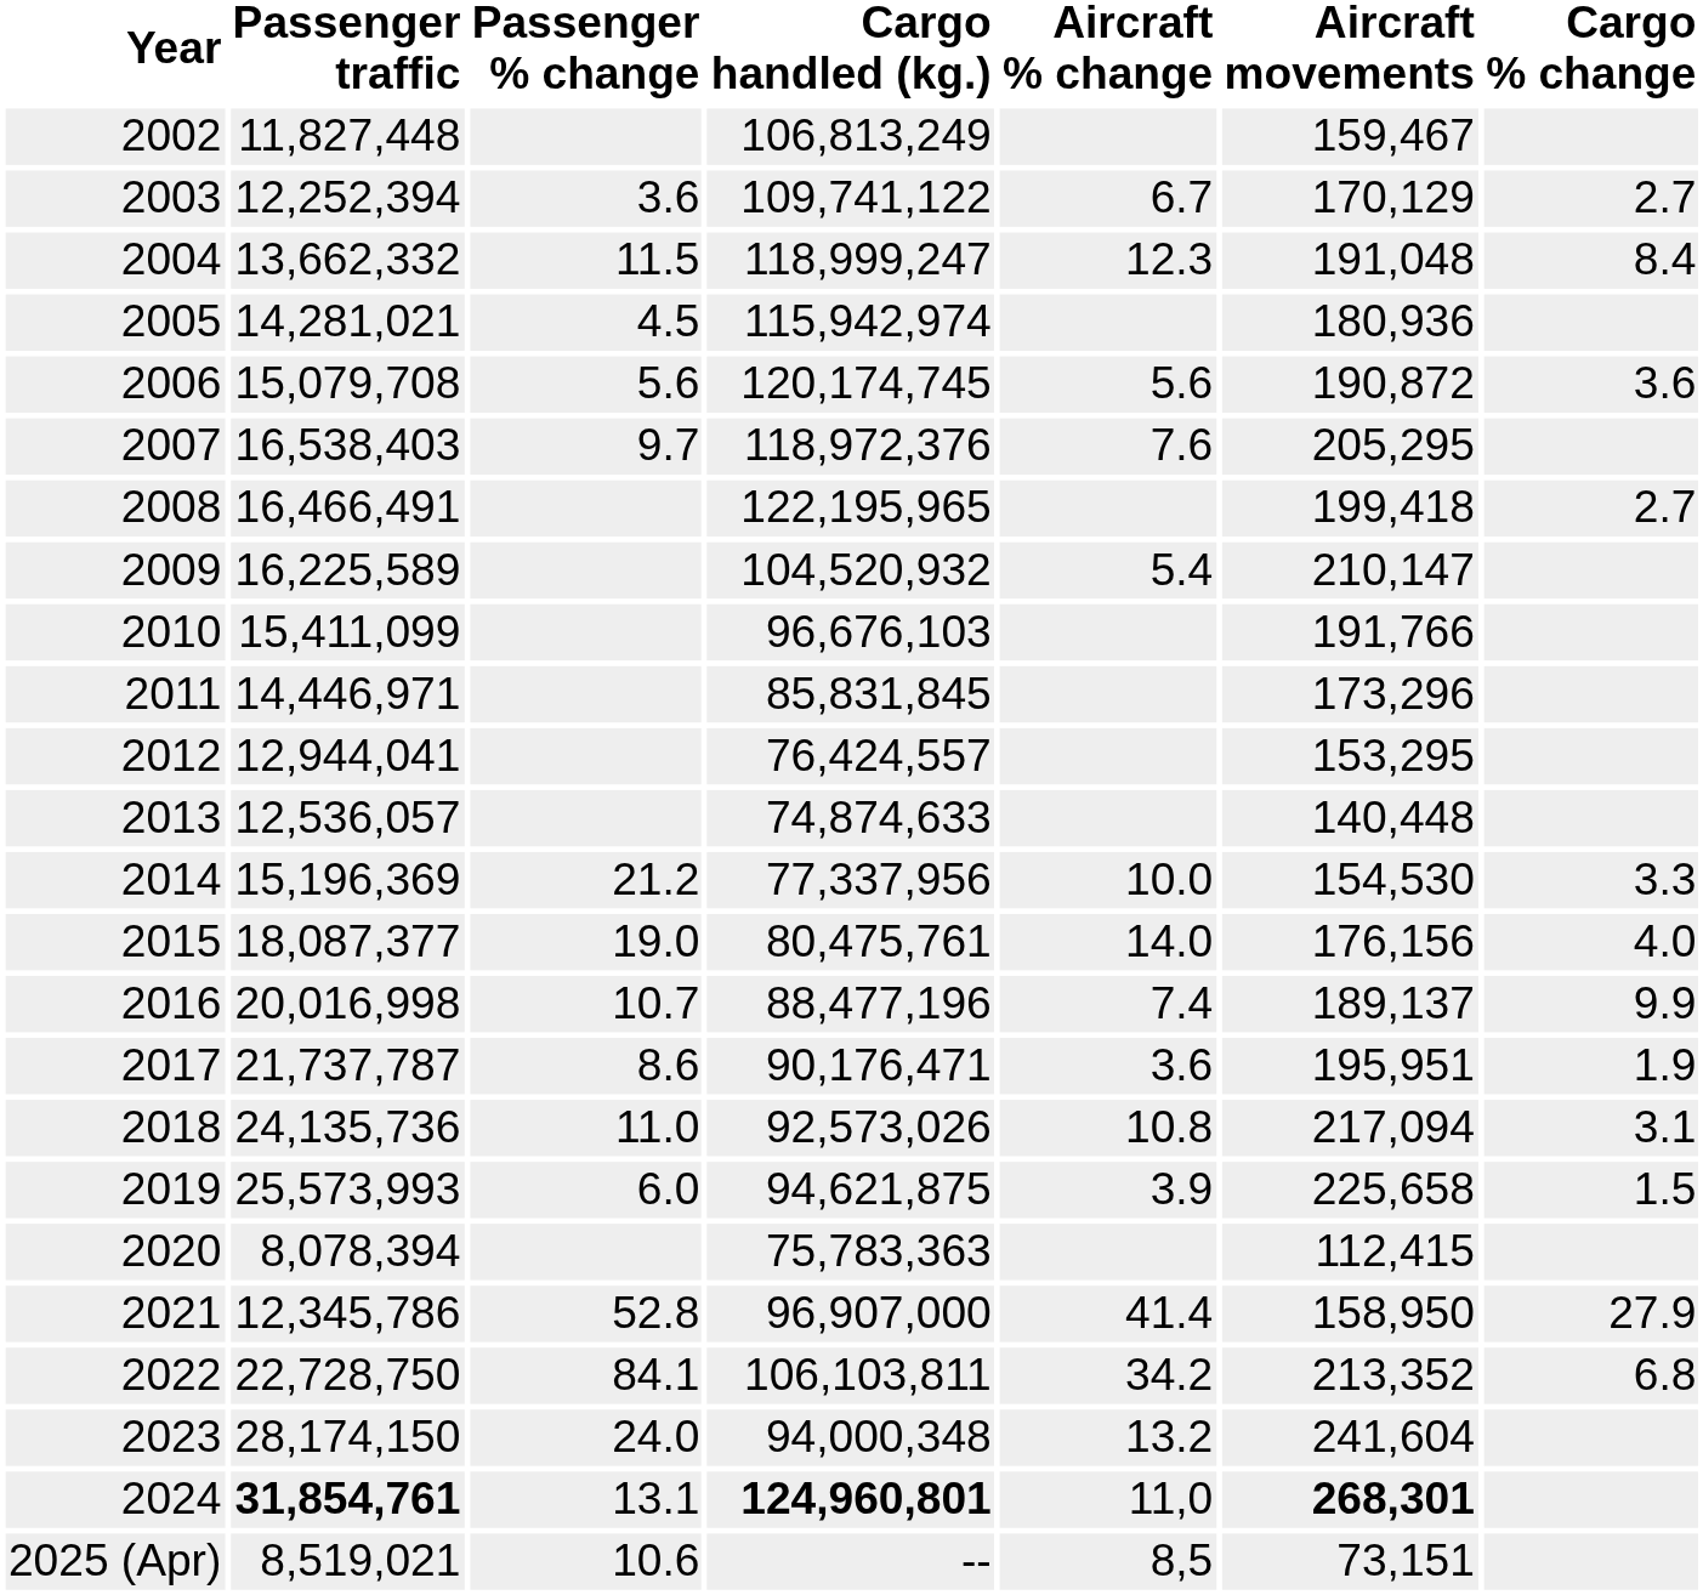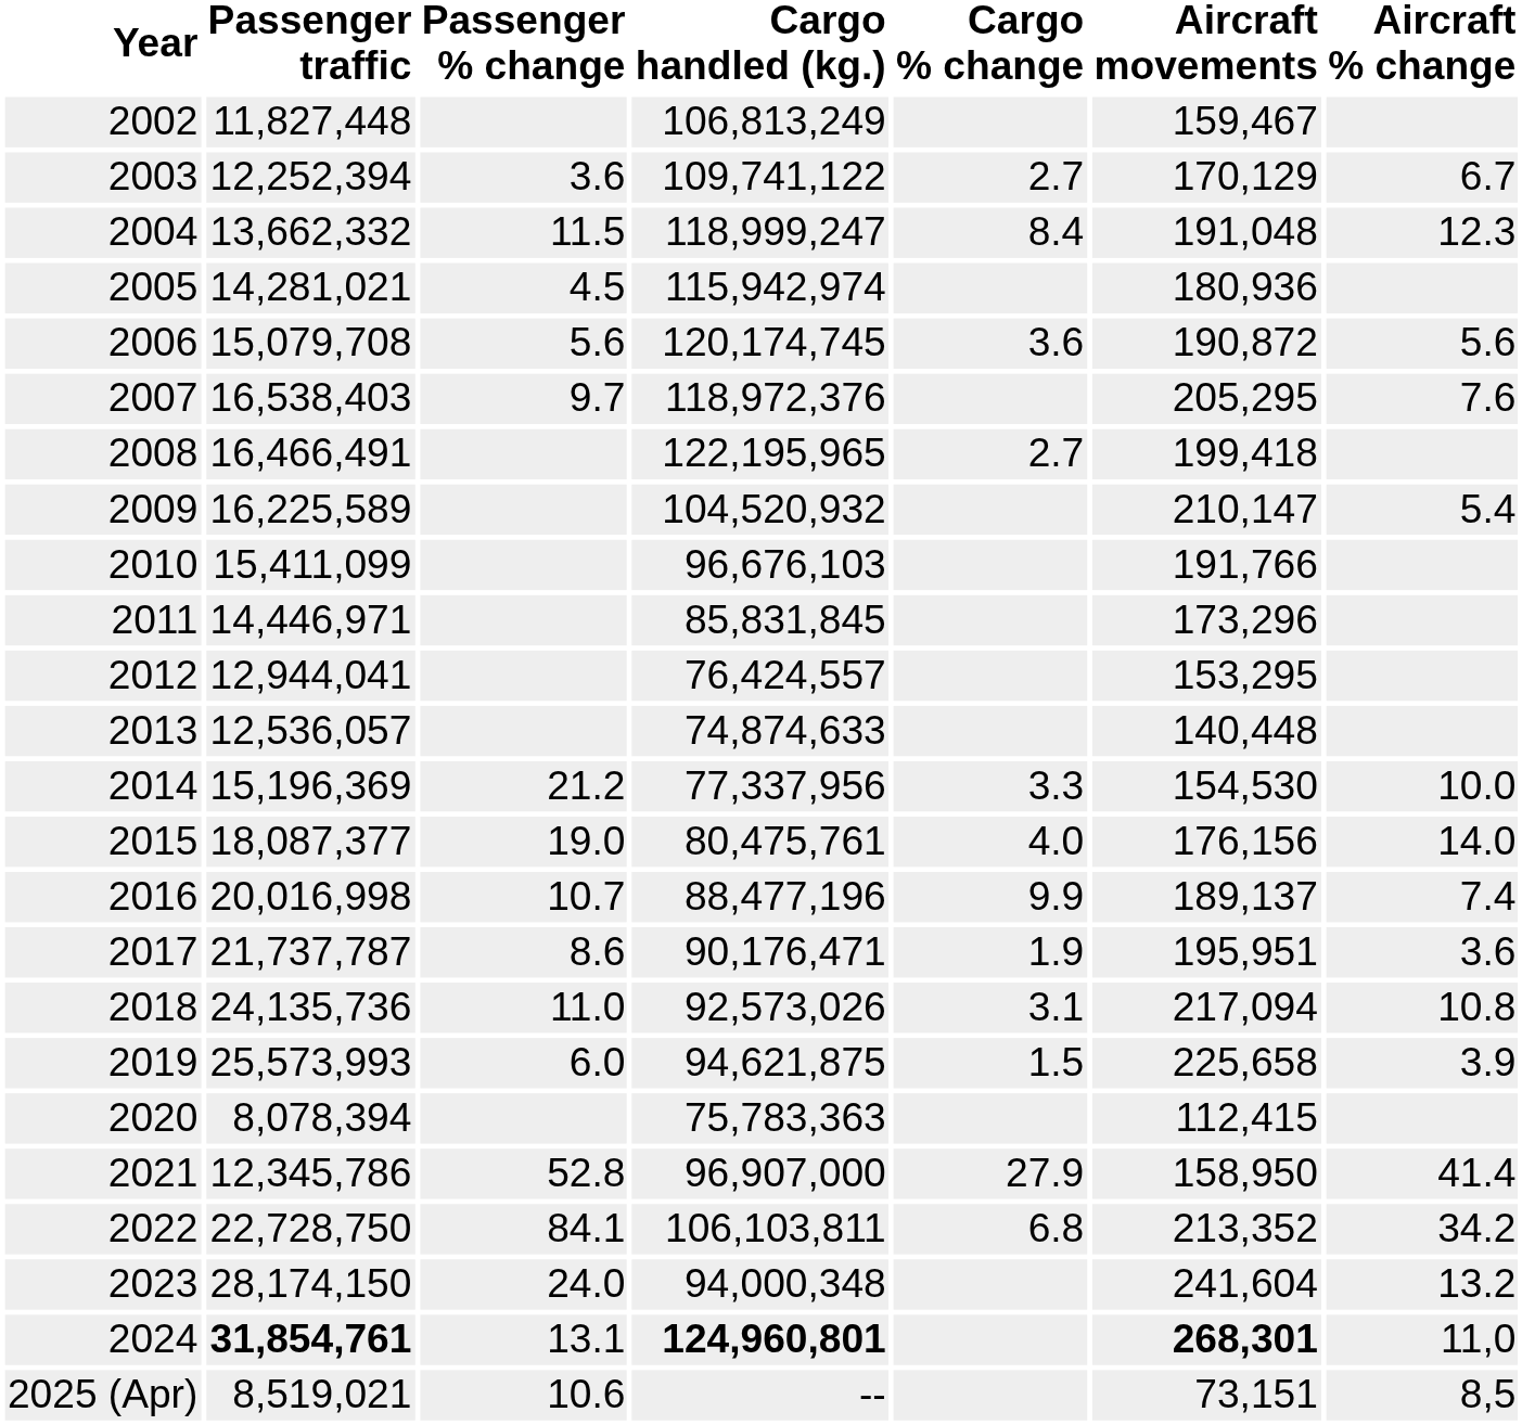columns swapped: Cargo % change <-> Aircraft % change
